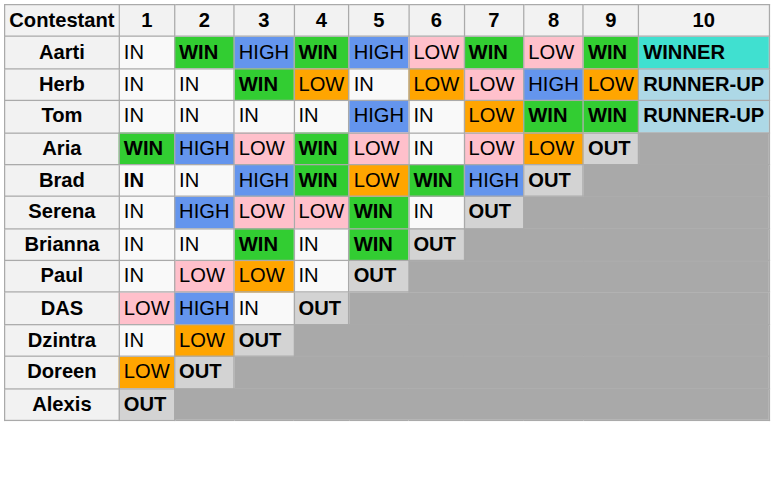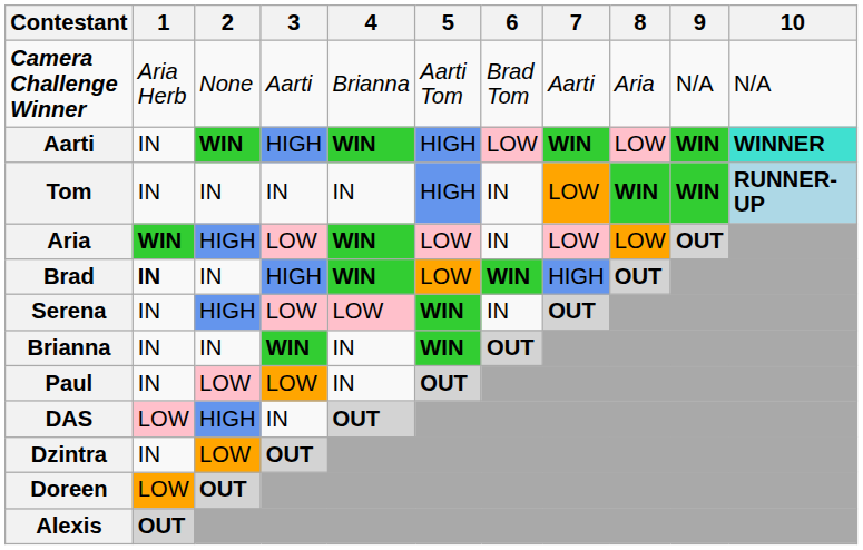+ row: Camera Challenge Winner | Aria Herb | None | Aarti | Brianna | Aarti Tom | Brad Tom | Aarti | Aria | N/A | N/A
- row: Herb | IN | IN | WIN | LOW | IN | LOW | LOW | HIGH | LOW | RUNNER-UP
